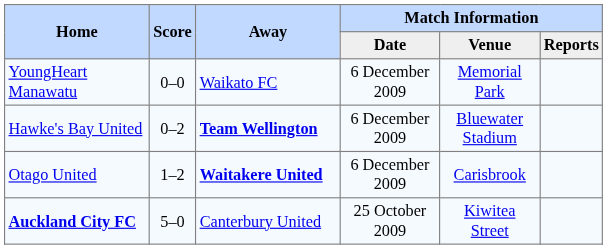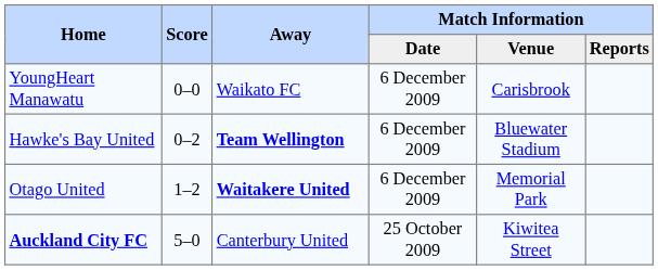YoungHeart Manawatu | Match Information / Venue: Memorial Park -> Carisbrook
Otago United | Match Information / Venue: Carisbrook -> Memorial Park
